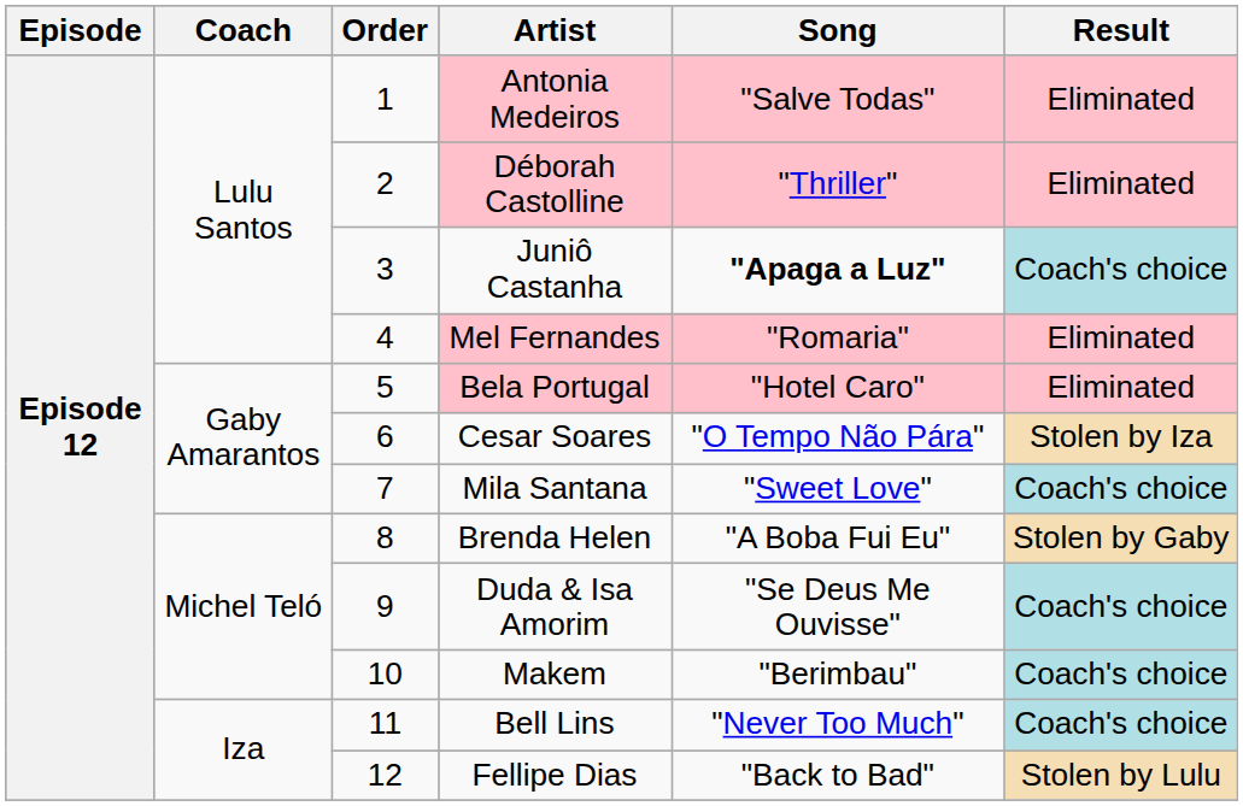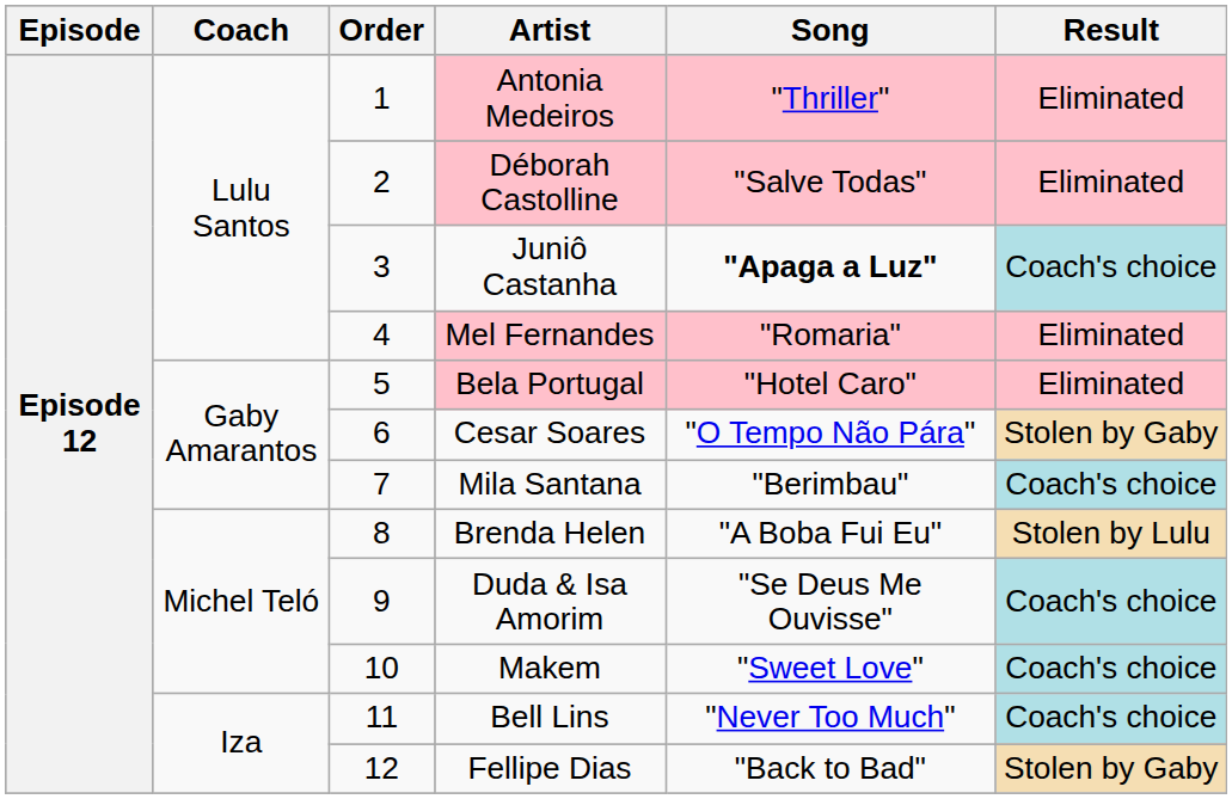Antonia Medeiros | Song: "Salve Todas" -> "Thriller"
Déborah Castolline | Song: "Thriller" -> "Salve Todas"
Cesar Soares | Result: Stolen by Iza -> Stolen by Gaby
Mila Santana | Song: "Sweet Love" -> "Berimbau"
Brenda Helen | Result: Stolen by Gaby -> Stolen by Lulu
Makem | Song: "Berimbau" -> "Sweet Love"
Fellipe Dias | Result: Stolen by Lulu -> Stolen by Gaby
